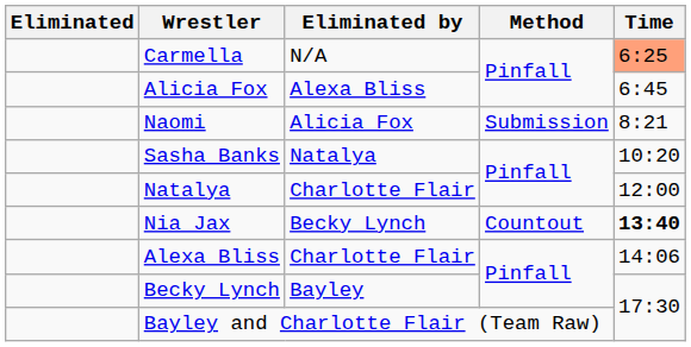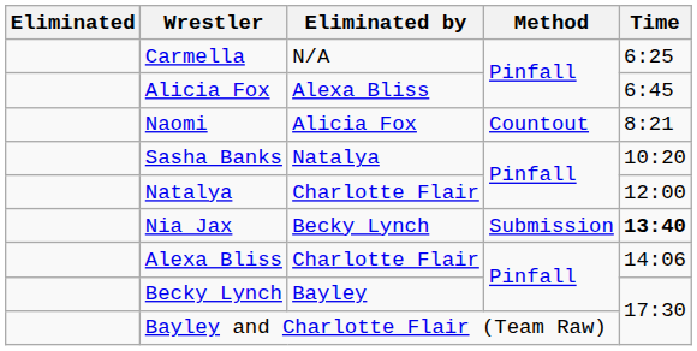Carmella | Time: lightsalmon background -> no background
Naomi | Method: Submission -> Countout
Nia Jax | Method: Countout -> Submission
